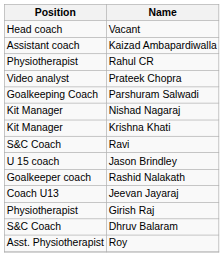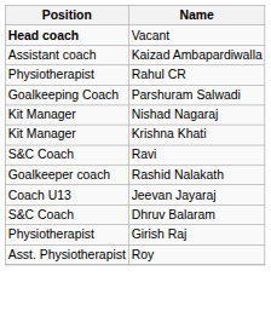Vacant | Position: normal -> bold
- row: Video analyst | Prateek Chopra
- row: U 15 coach | Jason Brindley
rows swapped: Dhruv Balaram <-> Girish Raj
